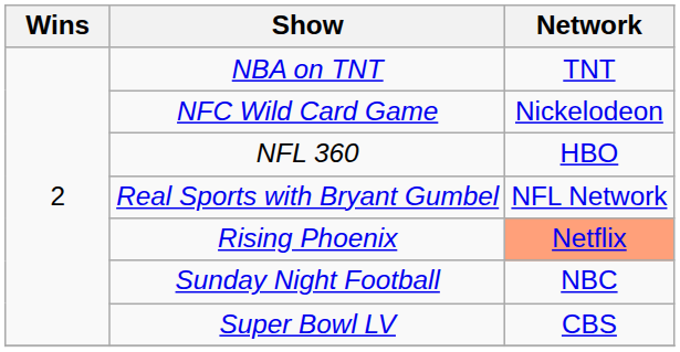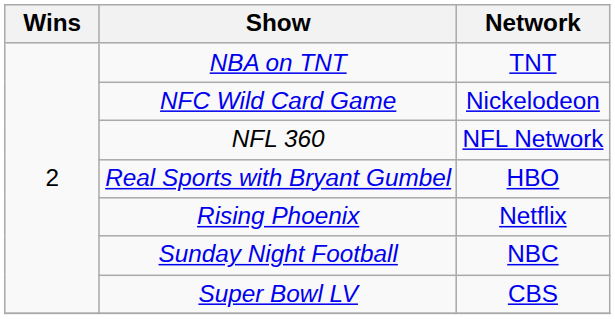NFL 360 | Network: HBO -> NFL Network
Real Sports with Bryant Gumbel | Network: NFL Network -> HBO
Rising Phoenix | Network: lightsalmon background -> no background
